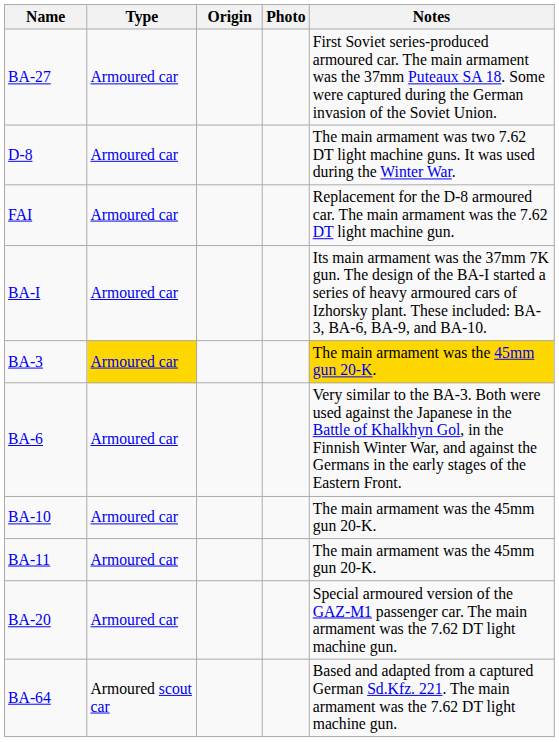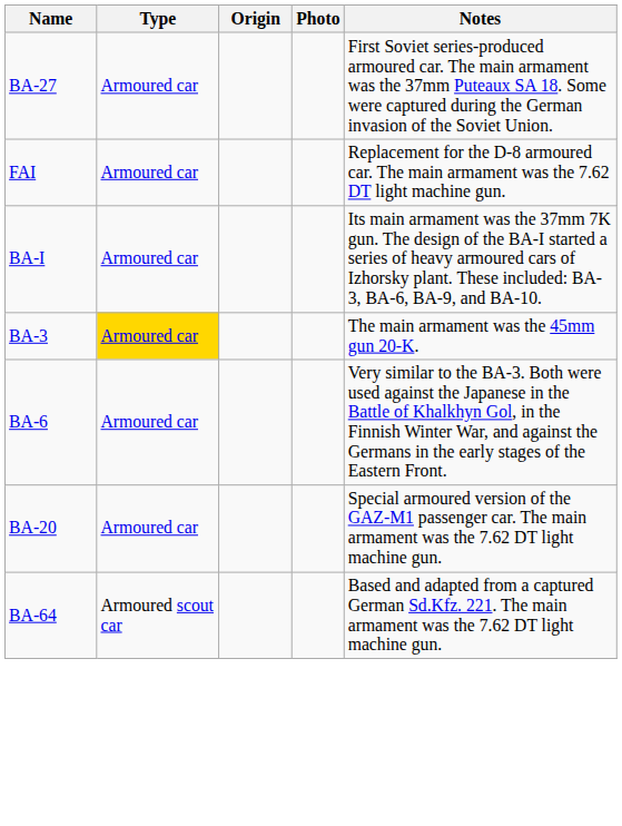- row: D-8 | Armoured car | The main armament was two 7.62 DT light machine guns. It was used during the Winter War.
BA-3 | Notes: gold background -> no background
- row: BA-10 | Armoured car | The main armament was the 45mm gun 20-K.
- row: BA-11 | Armoured car | The main armament was the 45mm gun 20-K.
